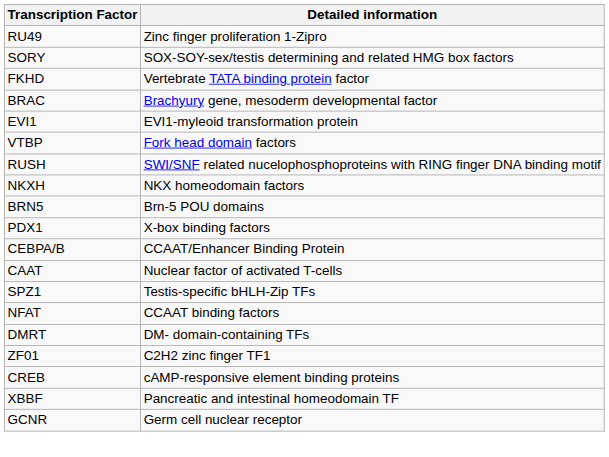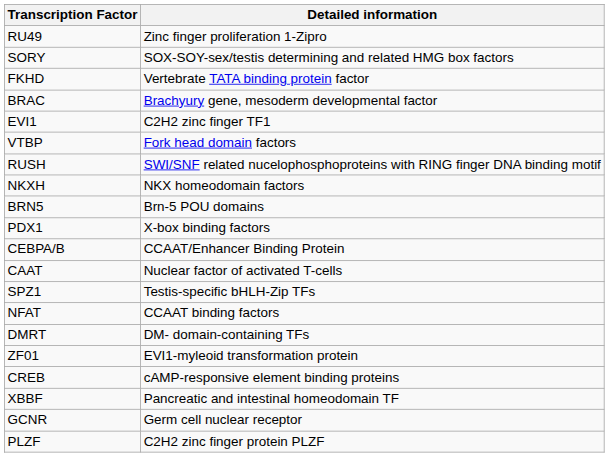EVI1 | Detailed information: EVI1-myleoid transformation protein -> C2H2 zinc finger TF1
ZF01 | Detailed information: C2H2 zinc finger TF1 -> EVI1-myleoid transformation protein
+ row: PLZF | C2H2 zinc finger protein PLZF
